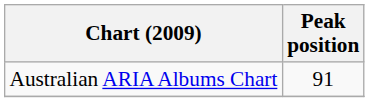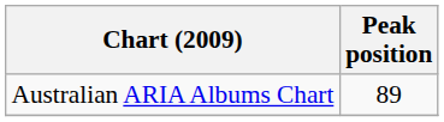Australian ARIA Albums Chart | Peak position: 91 -> 89
